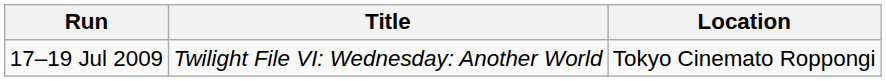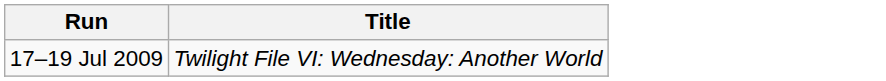- column: Location | Tokyo Cinemato Roppongi
